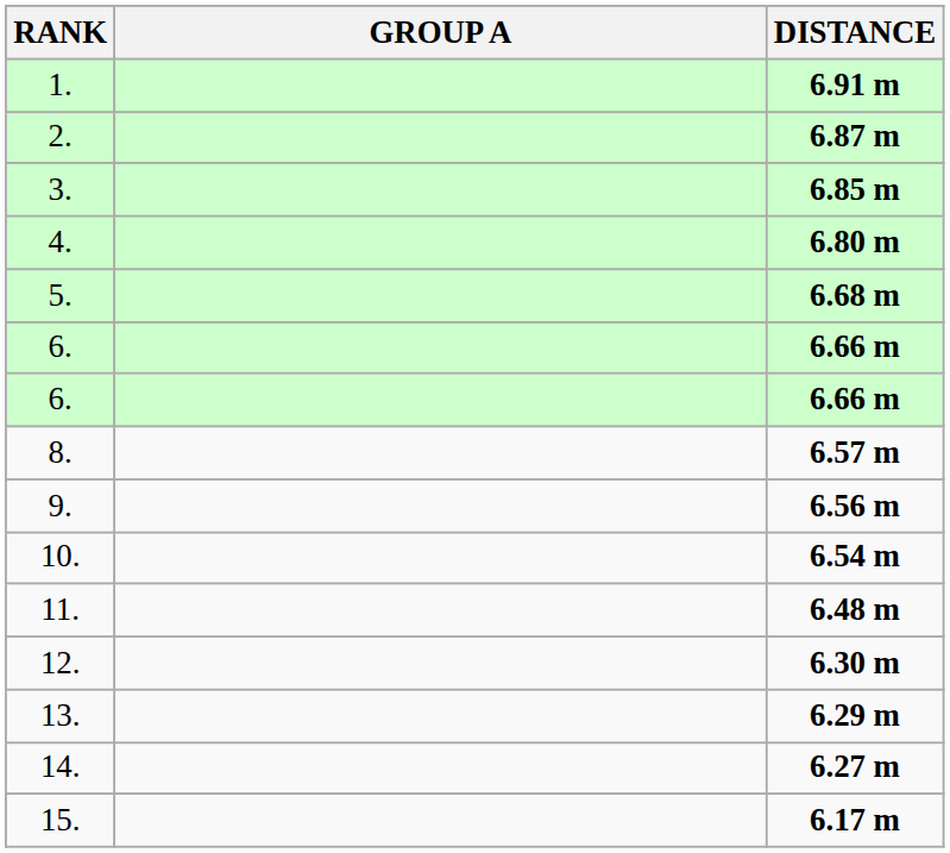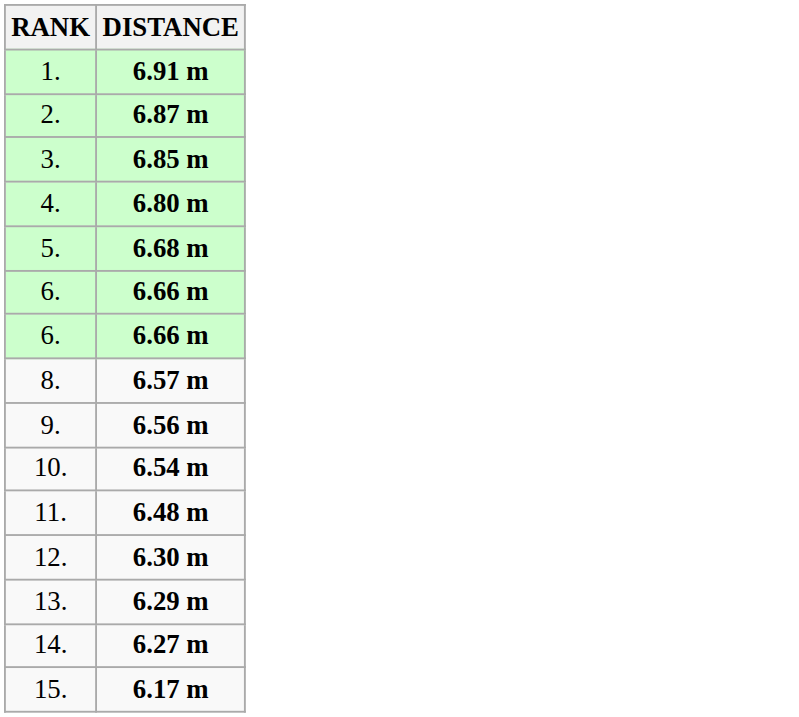- column: GROUP A
